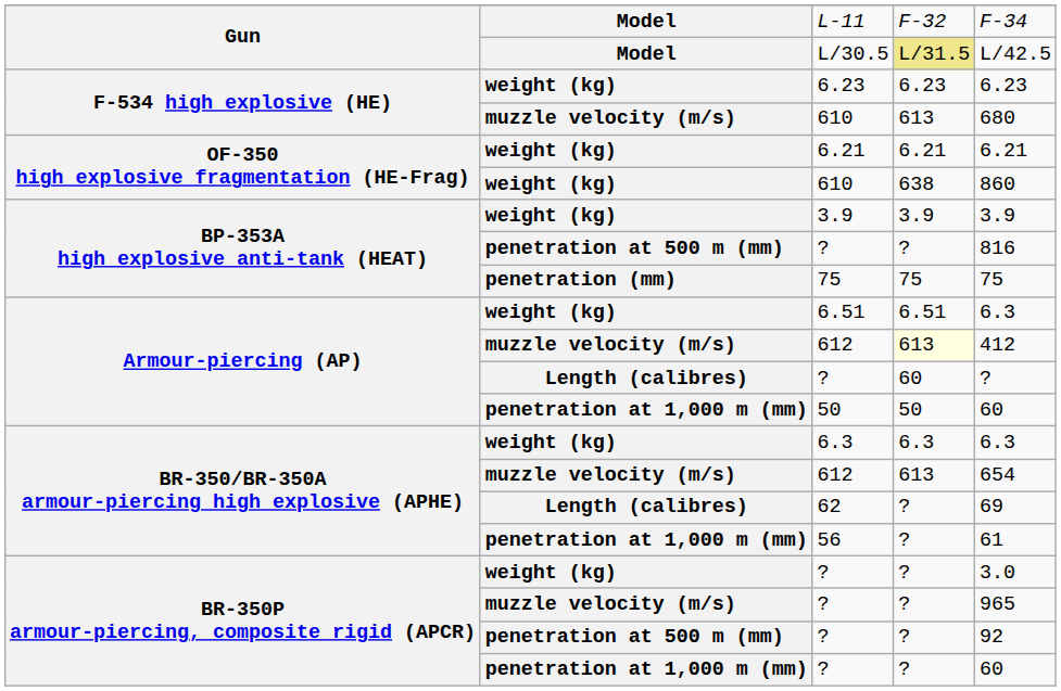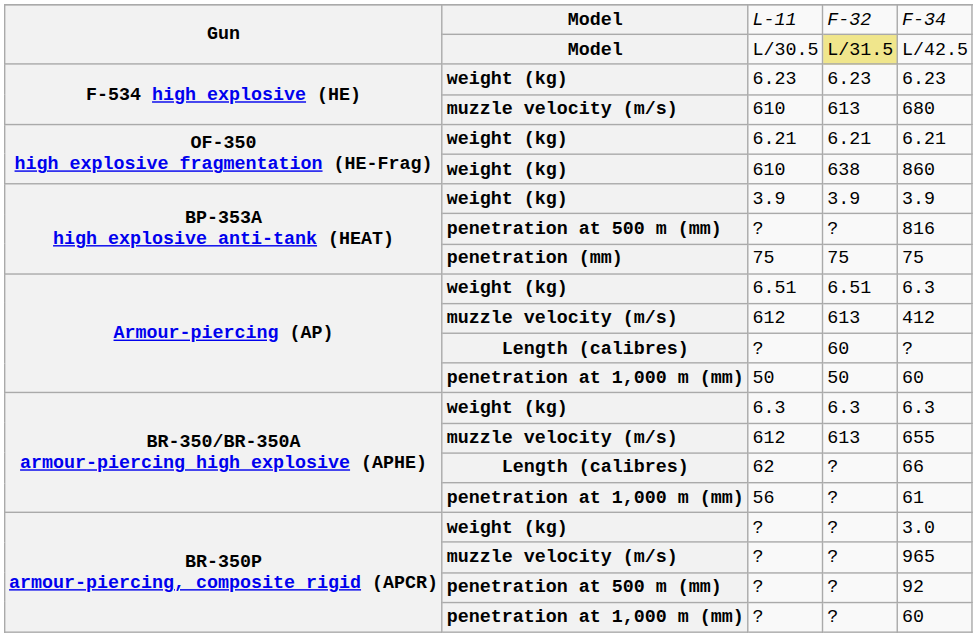Armour-piercing (AP) / 612 | column 4: lightyellow background -> no background
BR-350/BR-350A armour-piercing high explosive (APHE) / 612 | column 5: 654 -> 655
62 | column 5: 69 -> 66
